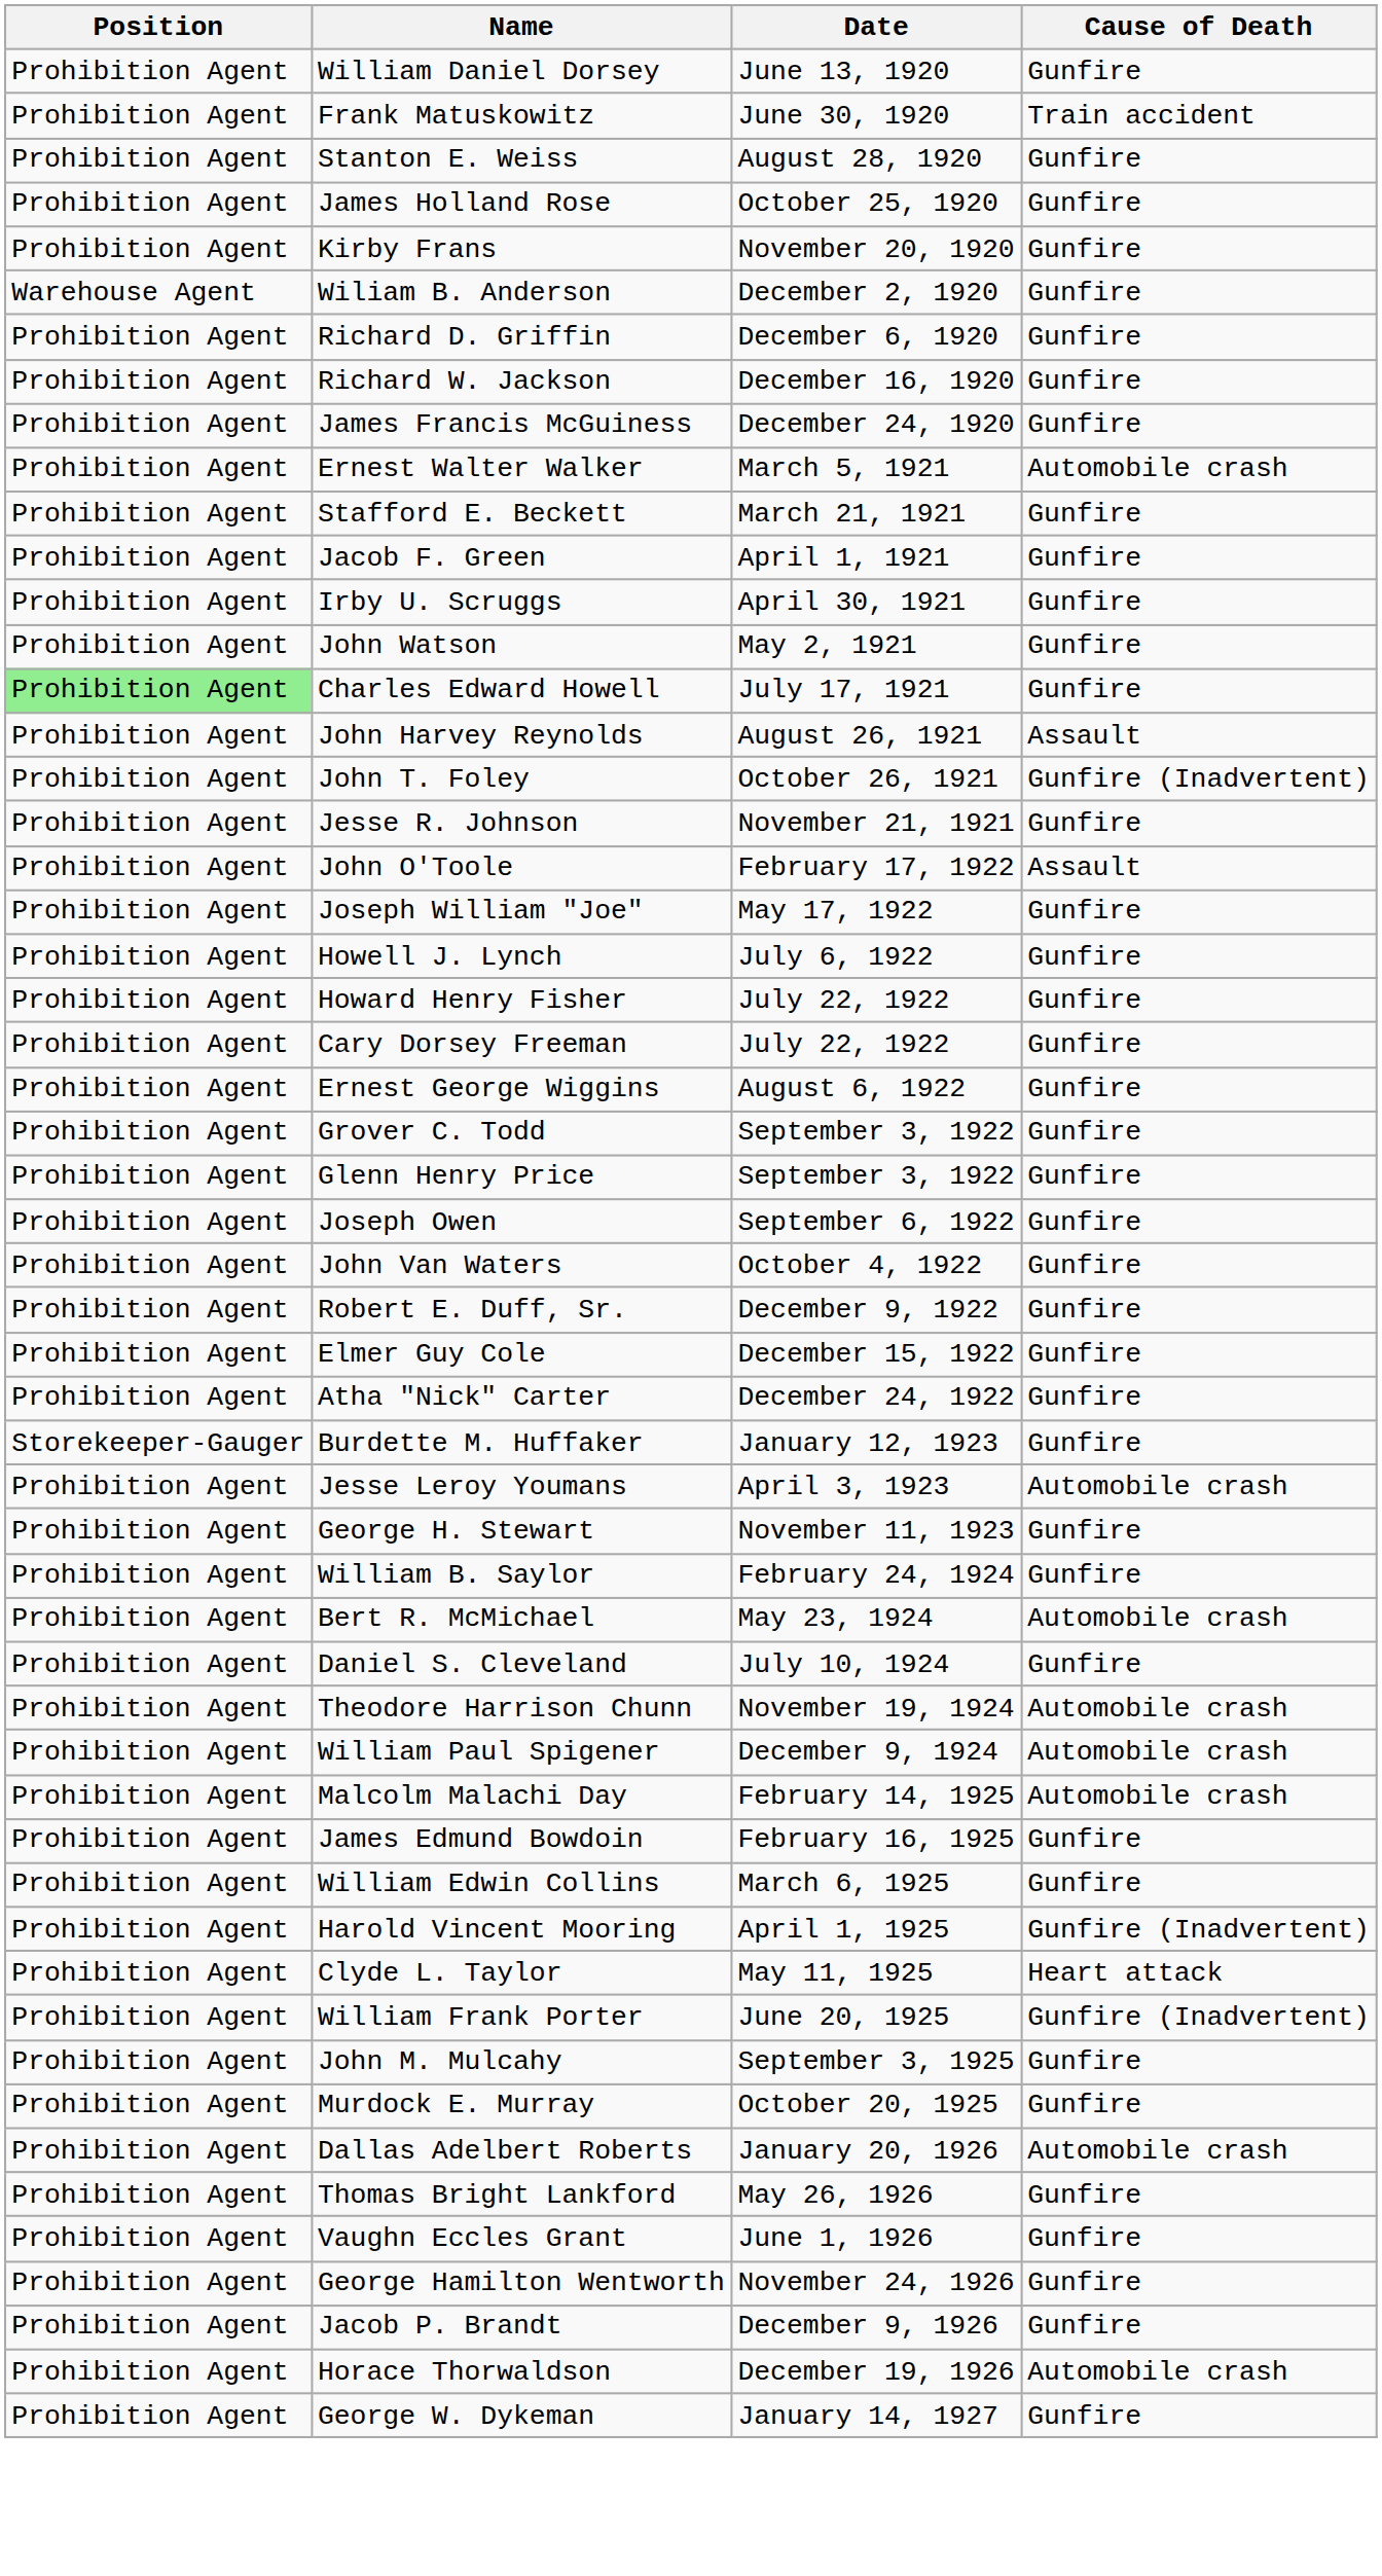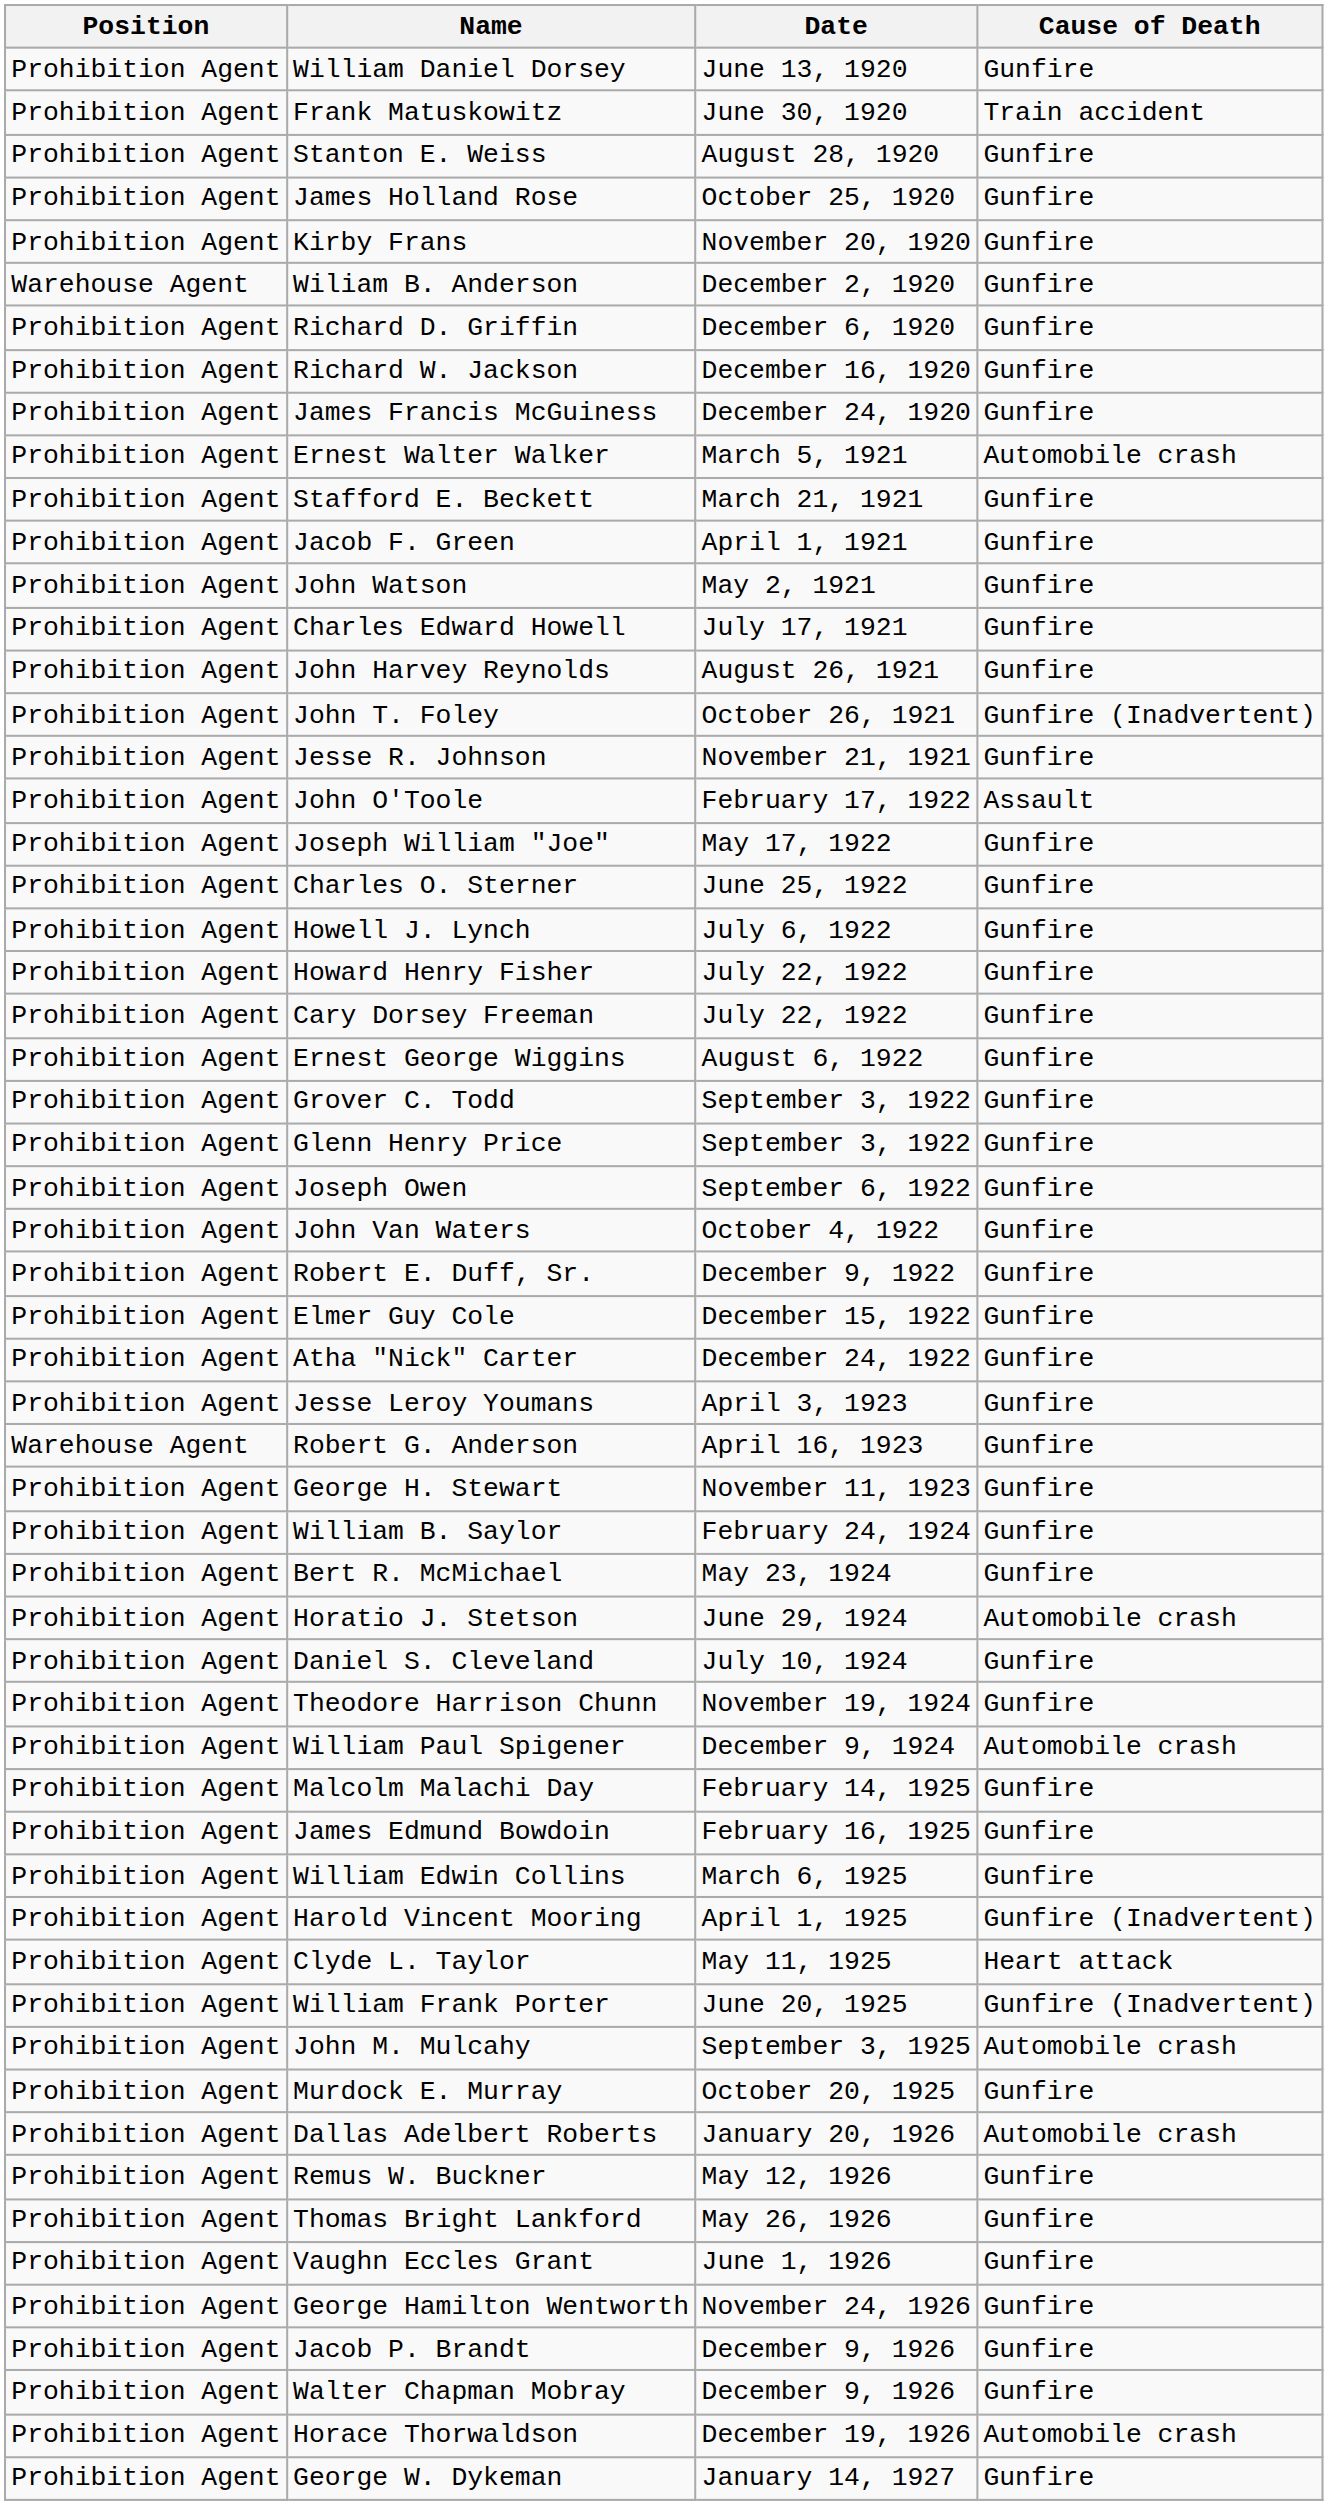- row: Prohibition Agent | Irby U. Scruggs | April 30, 1921 | Gunfire
Charles Edward Howell | Position: lightgreen background -> no background
John Harvey Reynolds | Cause of Death: Assault -> Gunfire
+ row: Prohibition Agent | Charles O. Sterner | June 25, 1922 | Gunfire
- row: Storekeeper-Gauger | Burdette M. Huffaker | January 12, 1923 | Gunfire
Jesse Leroy Youmans | Cause of Death: Automobile crash -> Gunfire
+ row: Warehouse Agent | Robert G. Anderson | April 16, 1923 | Gunfire
Bert R. McMichael | Cause of Death: Automobile crash -> Gunfire
+ row: Prohibition Agent | Horatio J. Stetson | June 29, 1924 | Automobile crash
Theodore Harrison Chunn | Cause of Death: Automobile crash -> Gunfire
Malcolm Malachi Day | Cause of Death: Automobile crash -> Gunfire
John M. Mulcahy | Cause of Death: Gunfire -> Automobile crash
+ row: Prohibition Agent | Remus W. Buckner | May 12, 1926 | Gunfire
+ row: Prohibition Agent | Walter Chapman Mobray | December 9, 1926 | Gunfire
